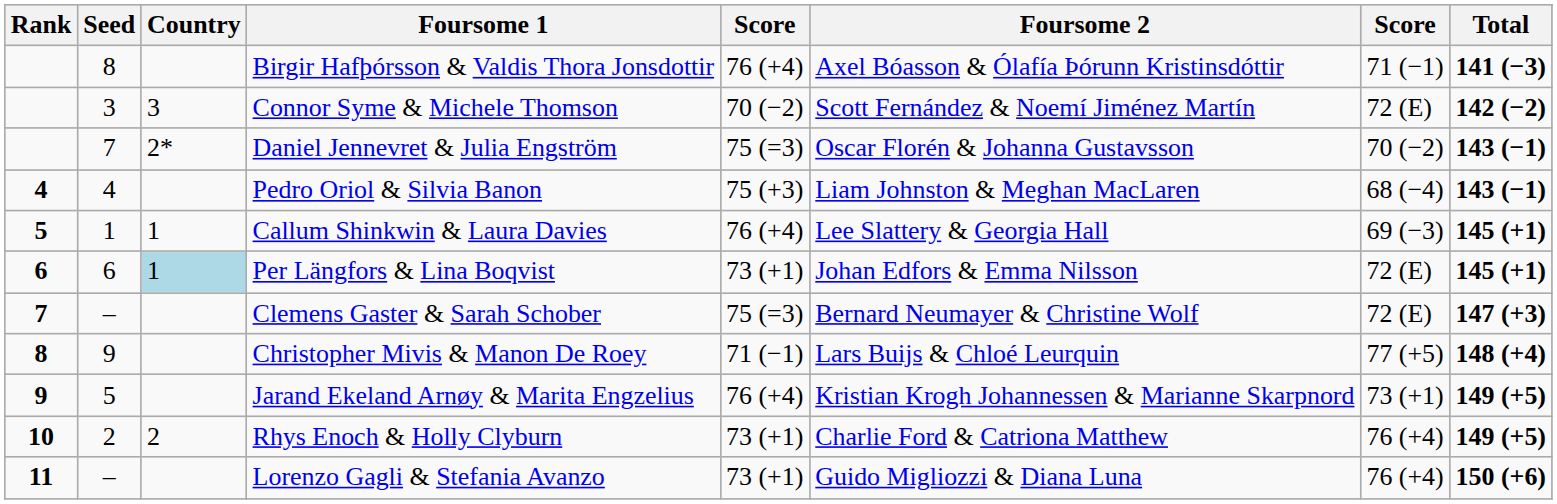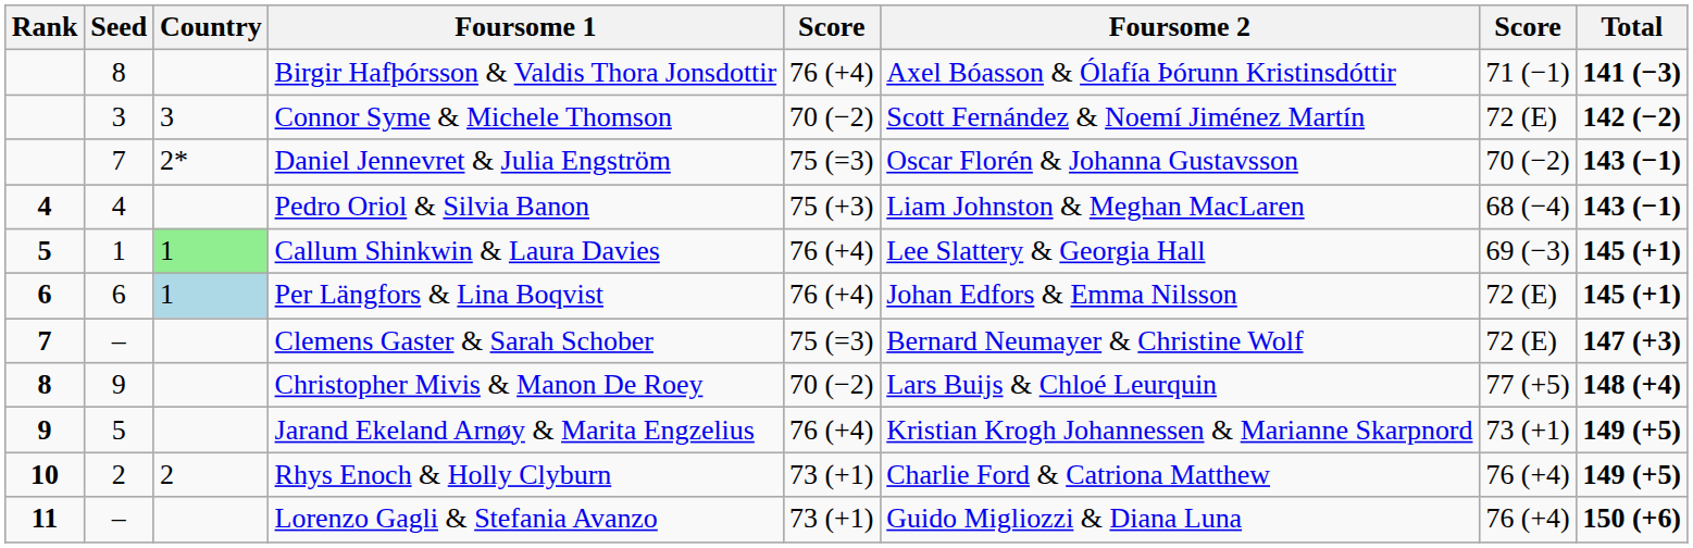Callum Shinkwin & Laura Davies | Country: no background -> lightgreen background
Per Längfors & Lina Boqvist | column 5: 73 (+1) -> 76 (+4)
Christopher Mivis & Manon De Roey | column 5: 71 (−1) -> 70 (−2)
